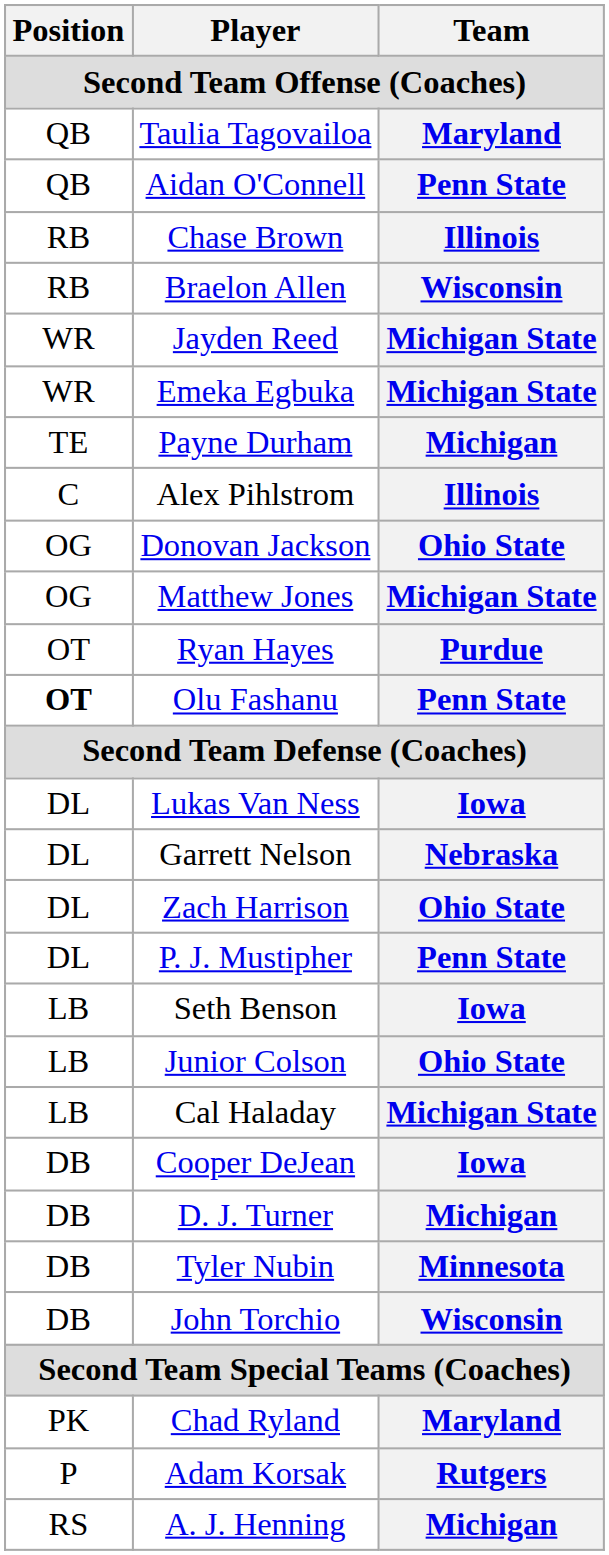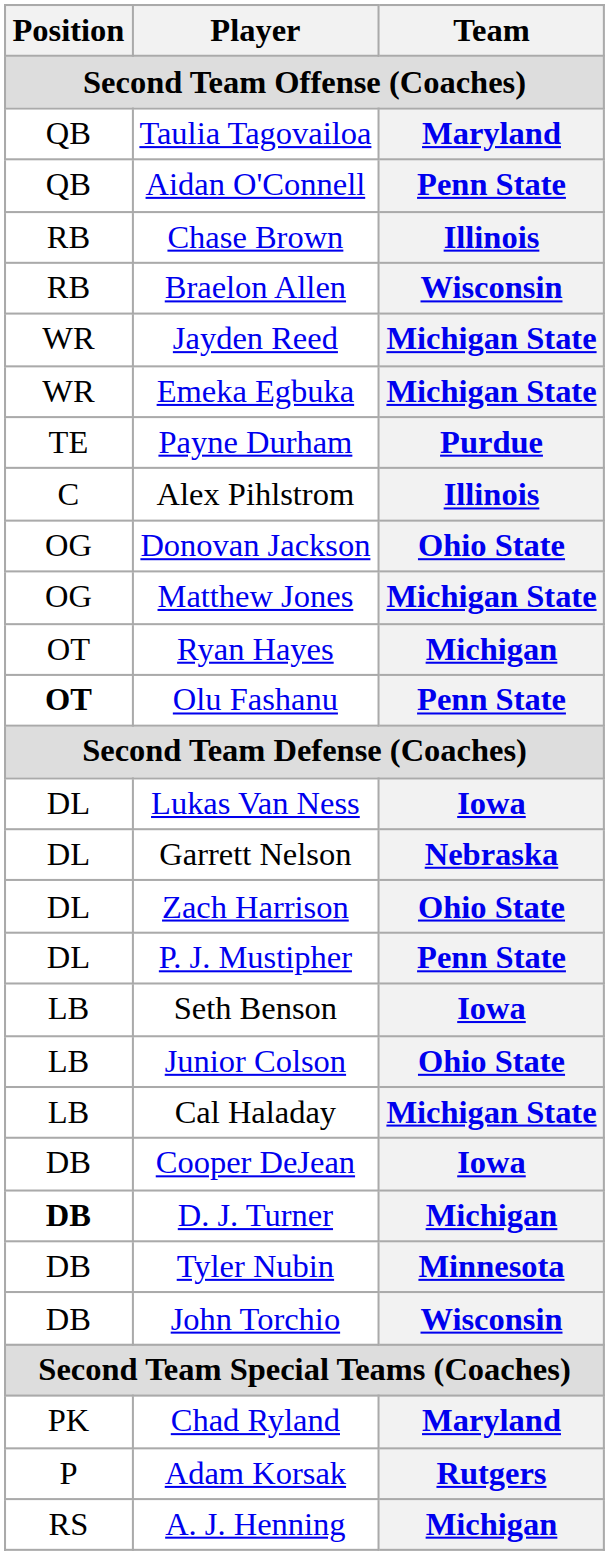Payne Durham | Team: Michigan -> Purdue
Ryan Hayes | Team: Purdue -> Michigan
D. J. Turner | Position: normal -> bold
